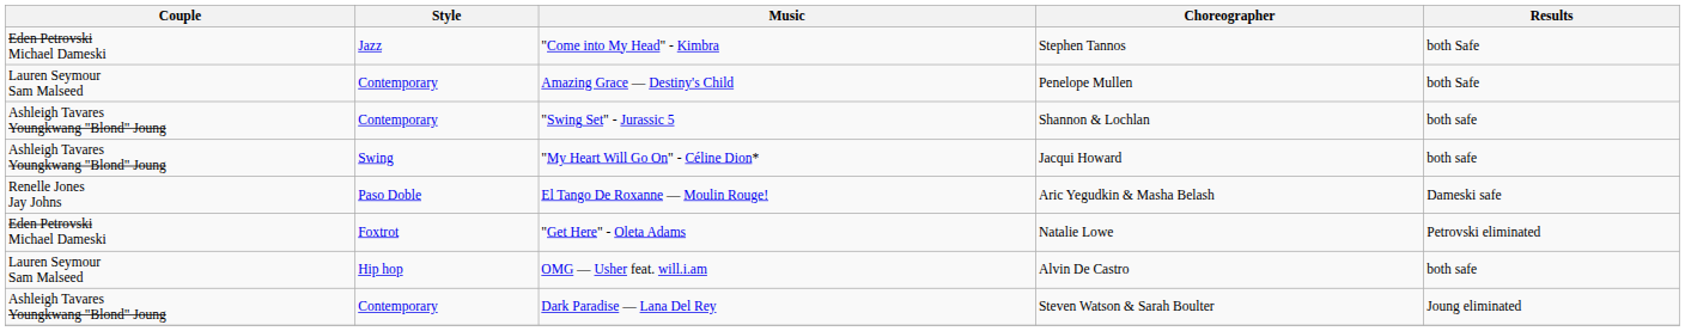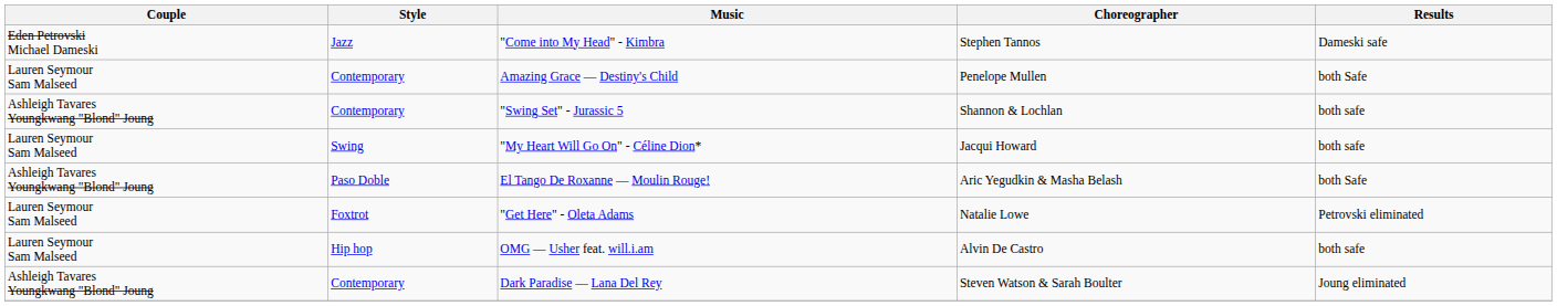"Come into My Head" - Kimbra | Results: both Safe -> Dameski safe
"My Heart Will Go On" - Céline Dion* | Couple: Ashleigh Tavares Youngkwang "Blond" Joung -> Lauren Seymour Sam Malseed
El Tango De Roxanne — Moulin Rouge! | Couple: Renelle Jones Jay Johns -> Ashleigh Tavares Youngkwang "Blond" Joung
El Tango De Roxanne — Moulin Rouge! | Results: Dameski safe -> both Safe
"Get Here" - Oleta Adams | Couple: Eden Petrovski Michael Dameski -> Lauren Seymour Sam Malseed
